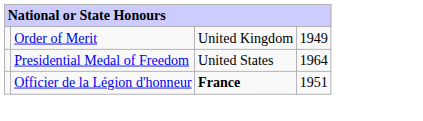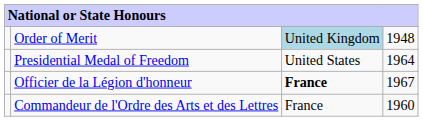Order of Merit | column 3: no background -> lightblue background
Order of Merit | column 4: 1949 -> 1948
Officier de la Légion d'honneur | column 4: 1951 -> 1967
+ row: Commandeur de l'Ordre des Arts et des Lettres | France | 1960
